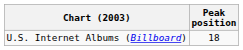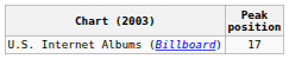U.S. Internet Albums (Billboard) | Peak position: 18 -> 17
